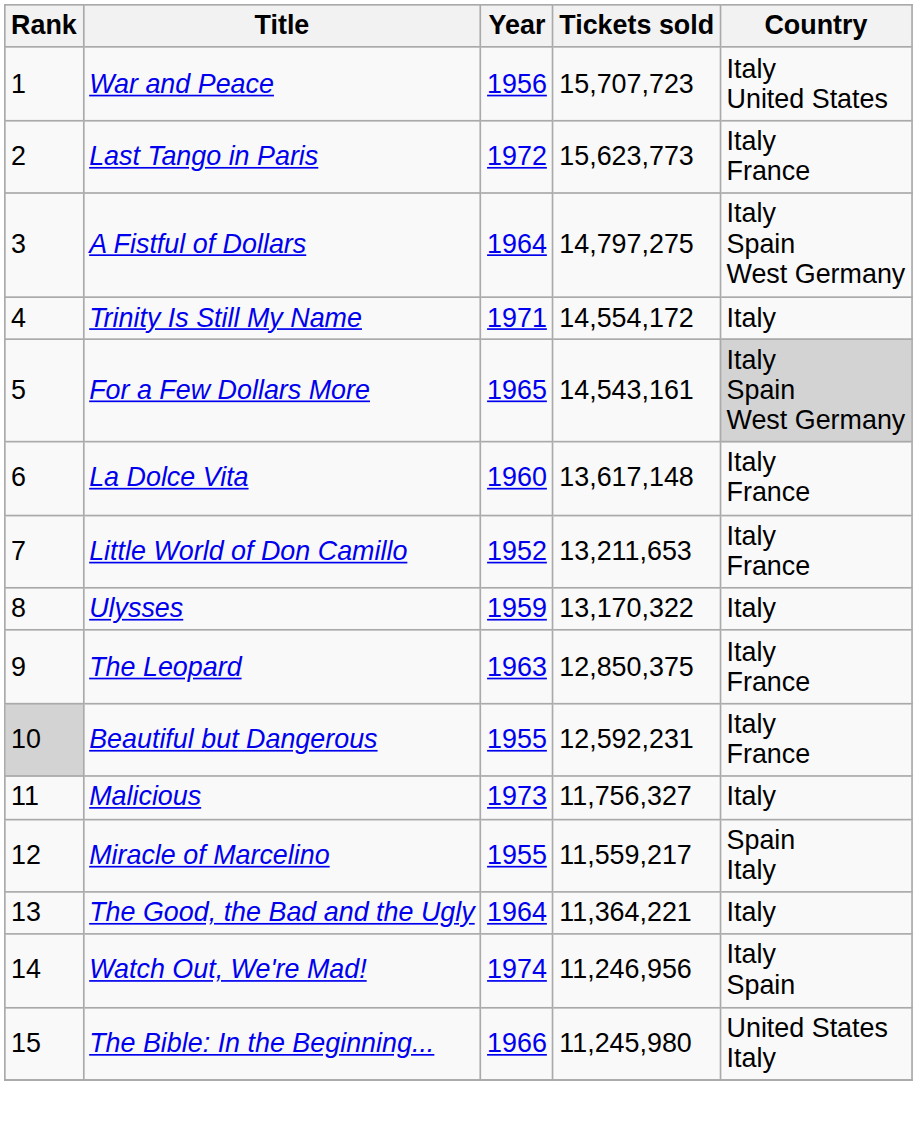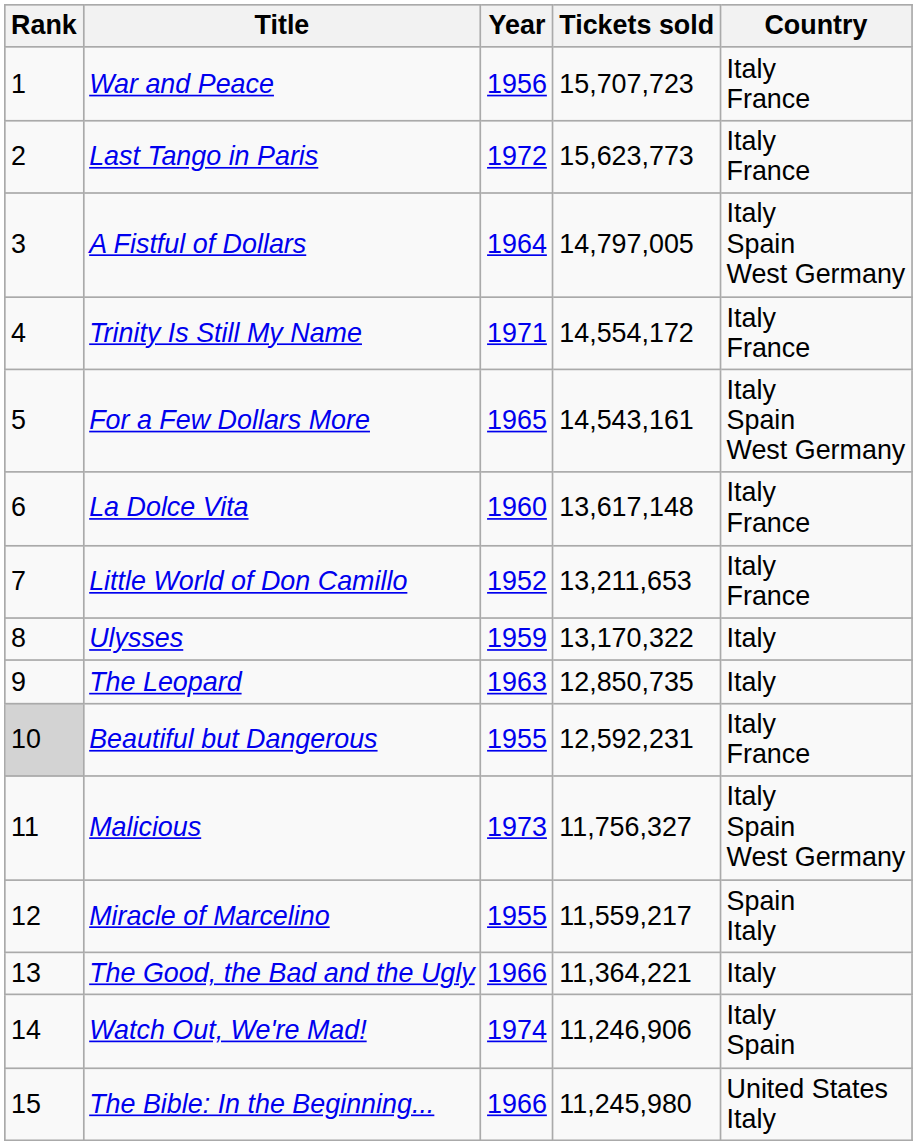War and Peace | Country: Italy United States -> Italy France
A Fistful of Dollars | Tickets sold: 14,797,275 -> 14,797,005
Trinity Is Still My Name | Country: Italy -> Italy France
For a Few Dollars More | Country: lightgrey background -> no background
The Leopard | Tickets sold: 12,850,375 -> 12,850,735
The Leopard | Country: Italy France -> Italy
Malicious | Country: Italy -> Italy Spain West Germany
The Good, the Bad and the Ugly | Year: 1964 -> 1966
Watch Out, We're Mad! | Tickets sold: 11,246,956 -> 11,246,906
